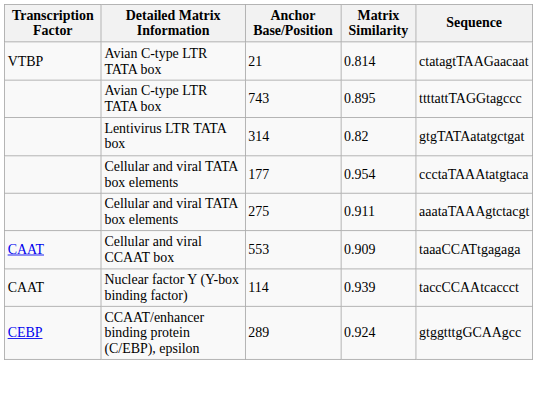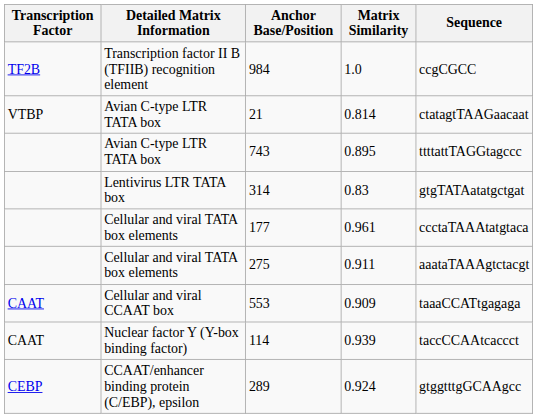+ row: TF2B | Transcription factor II B (TFIIB) recognition element | 984 | 1.0 | ccgCGCC
314 | Matrix Similarity: 0.82 -> 0.83
177 | Matrix Similarity: 0.954 -> 0.961
